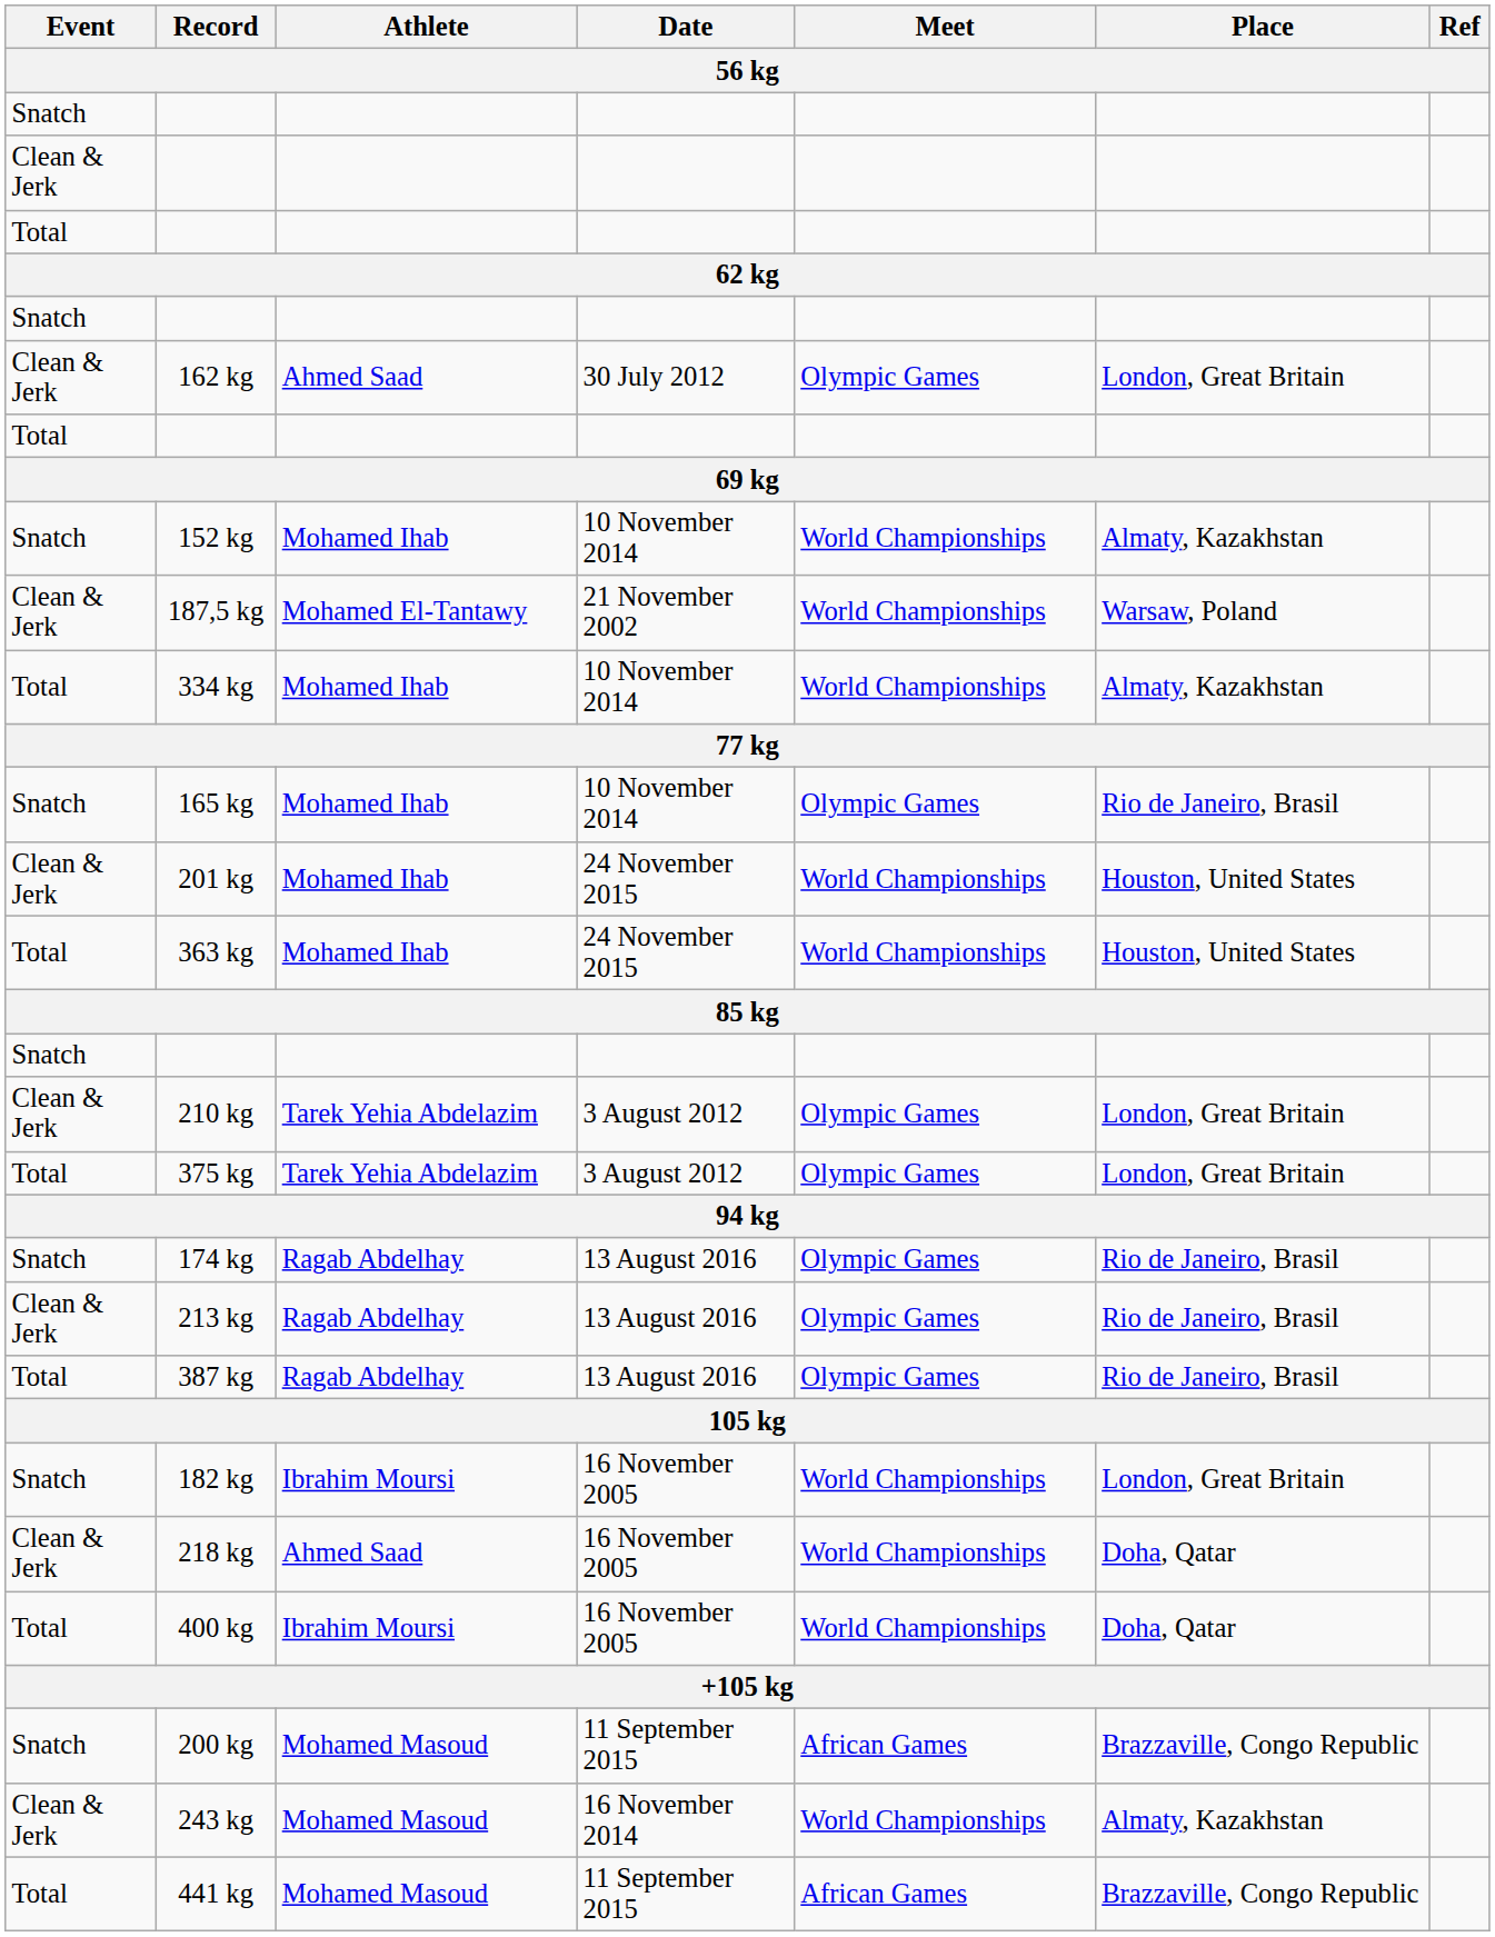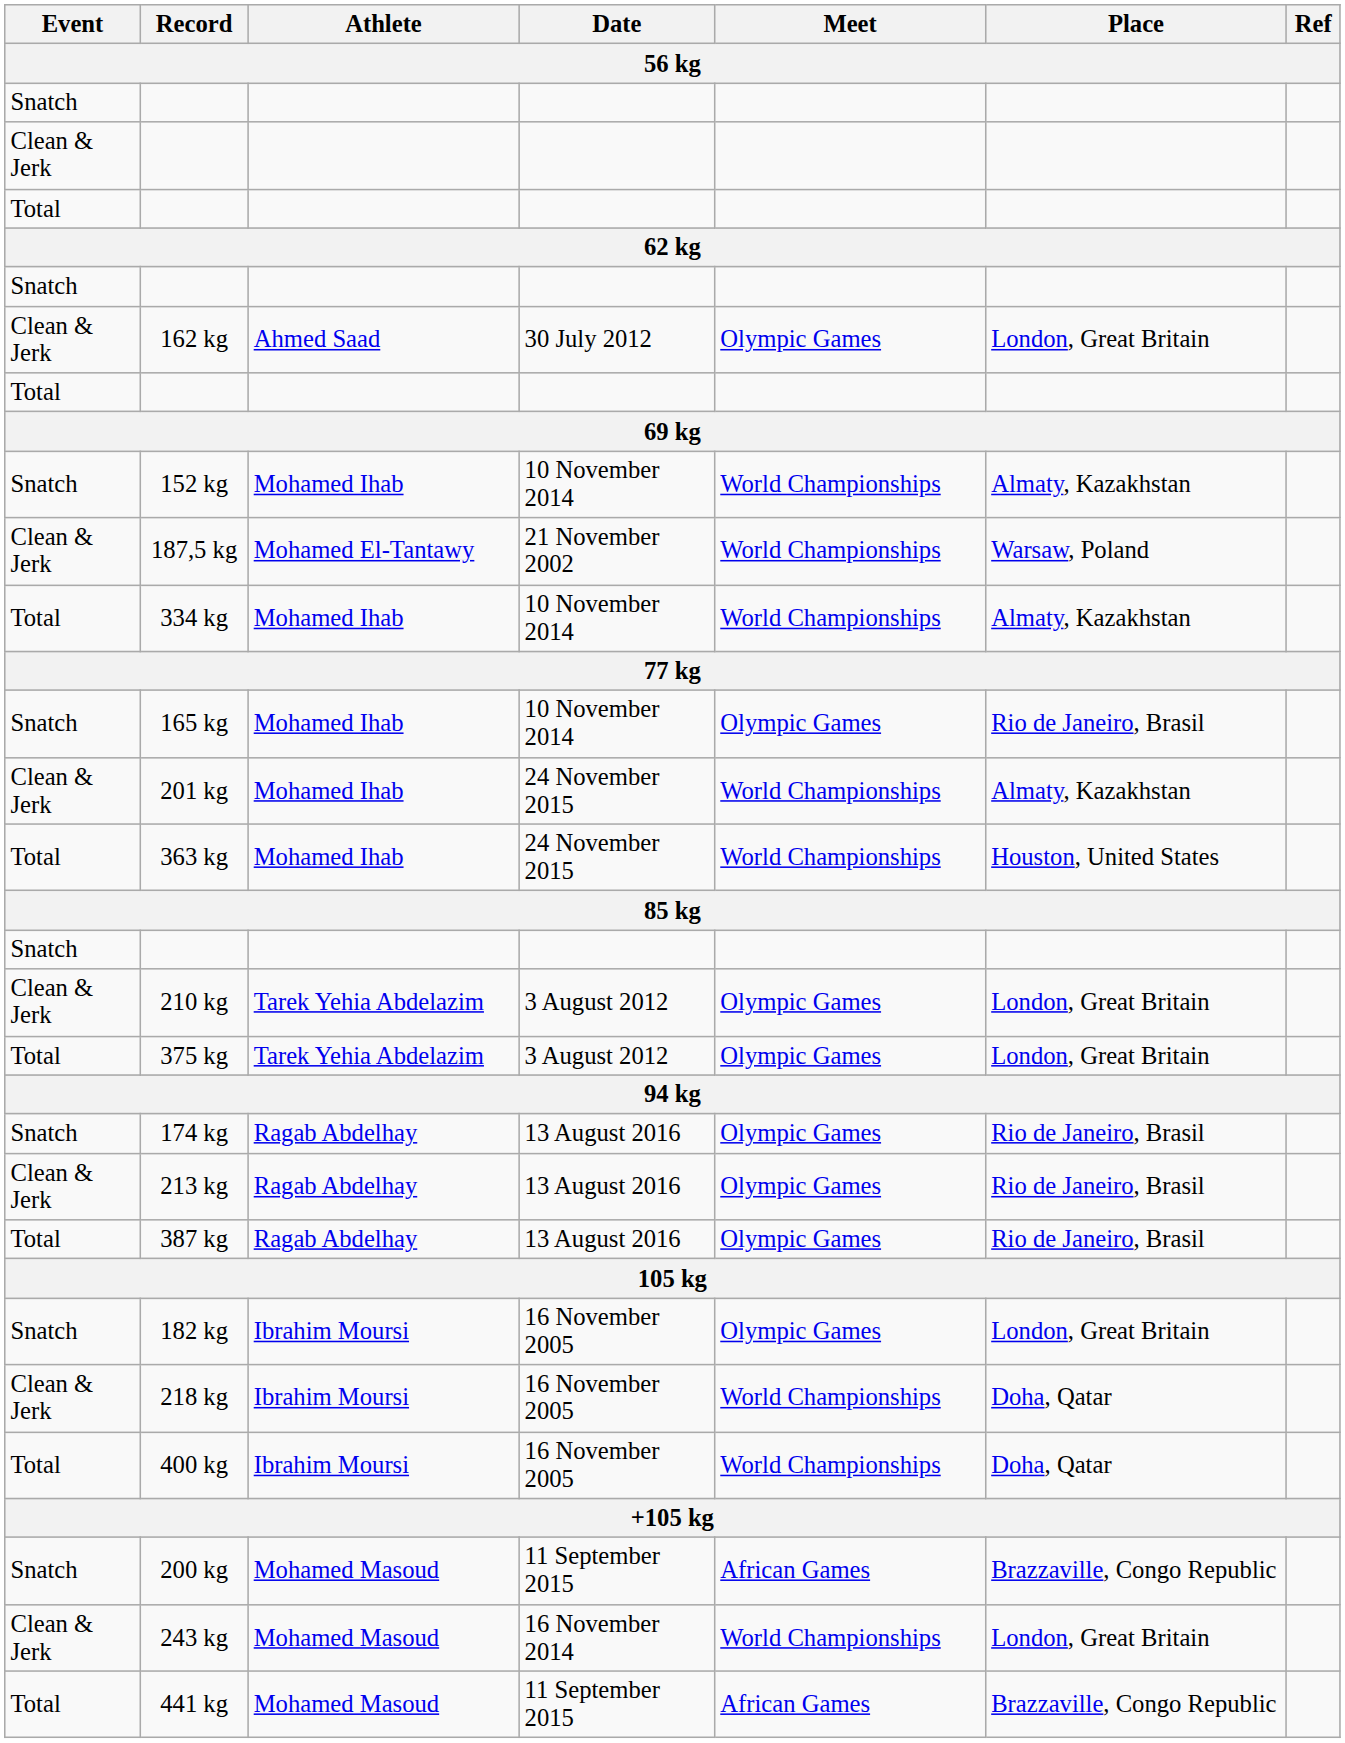201 kg | Place: Houston, United States -> Almaty, Kazakhstan
182 kg | Meet: World Championships -> Olympic Games
218 kg | Athlete: Ahmed Saad -> Ibrahim Moursi
243 kg | Place: Almaty, Kazakhstan -> London, Great Britain
